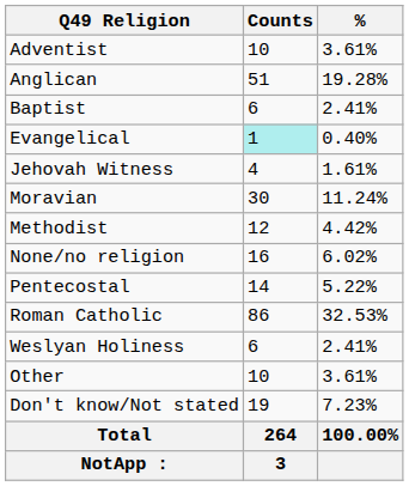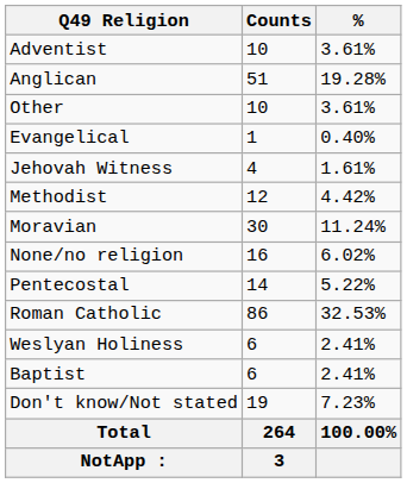rows swapped: Baptist <-> Other
Evangelical | Counts: paleturquoise background -> no background
rows swapped: Methodist <-> Moravian
